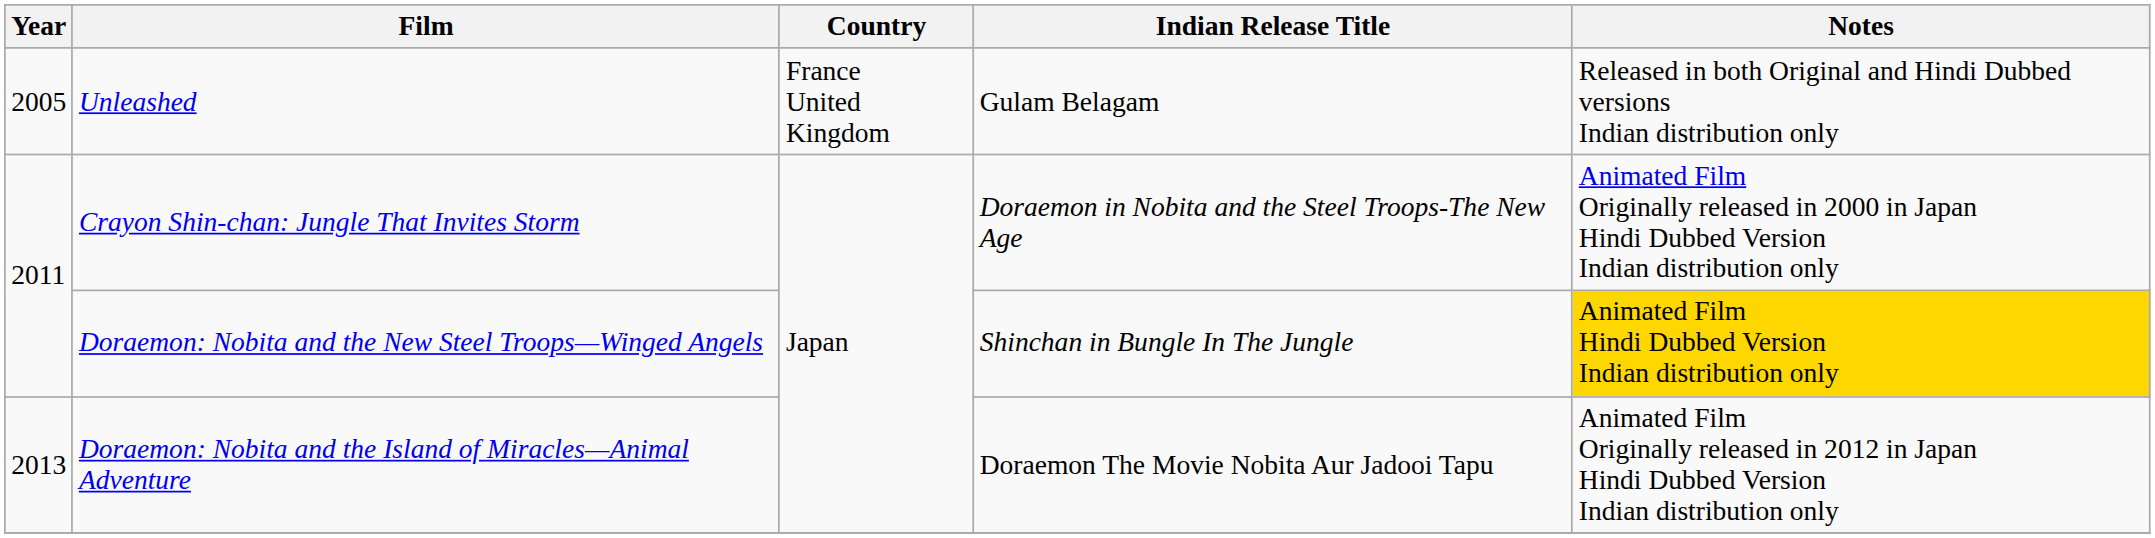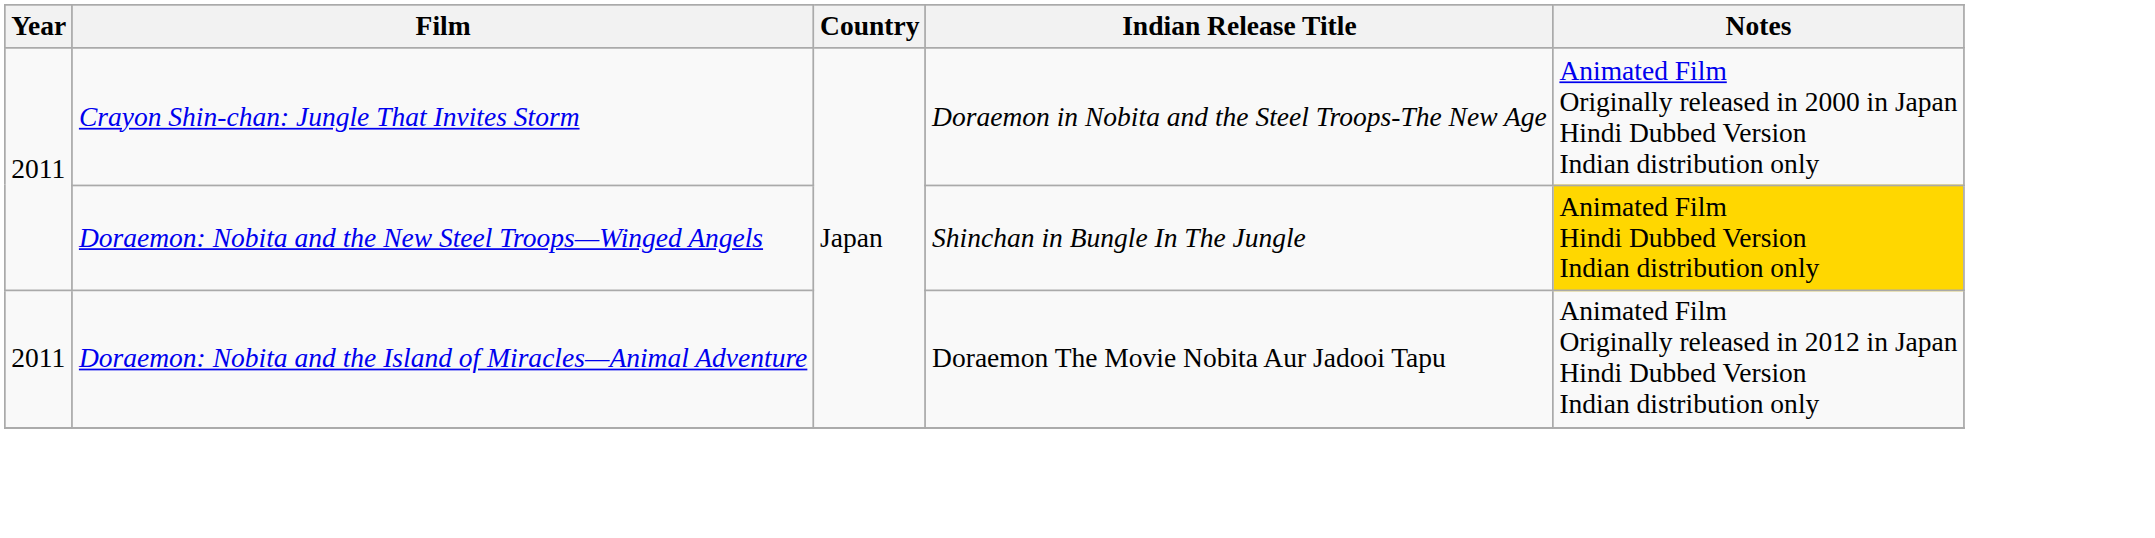- row: 2005 | Unleashed | France United Kingdom | Gulam Belagam | Released in both Original and Hindi Dubbed versions Indian distribution only
Doraemon: Nobita and the Island of Miracles—Animal Adventure | Year: 2013 -> 2011
